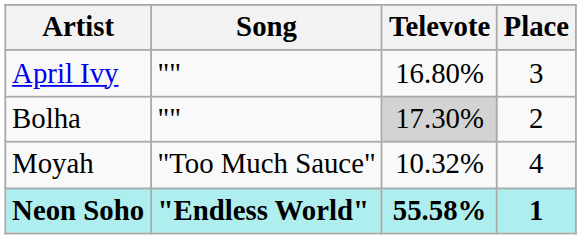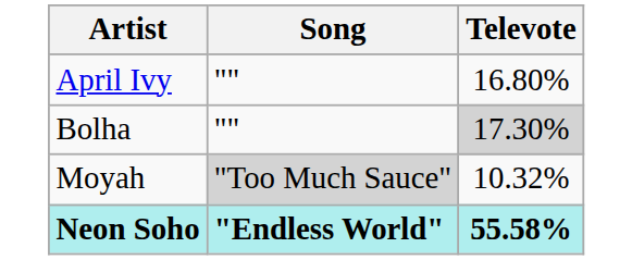- column: Place | 3 | 2 | 4 | 1
Moyah | Song: no background -> lightgrey background
